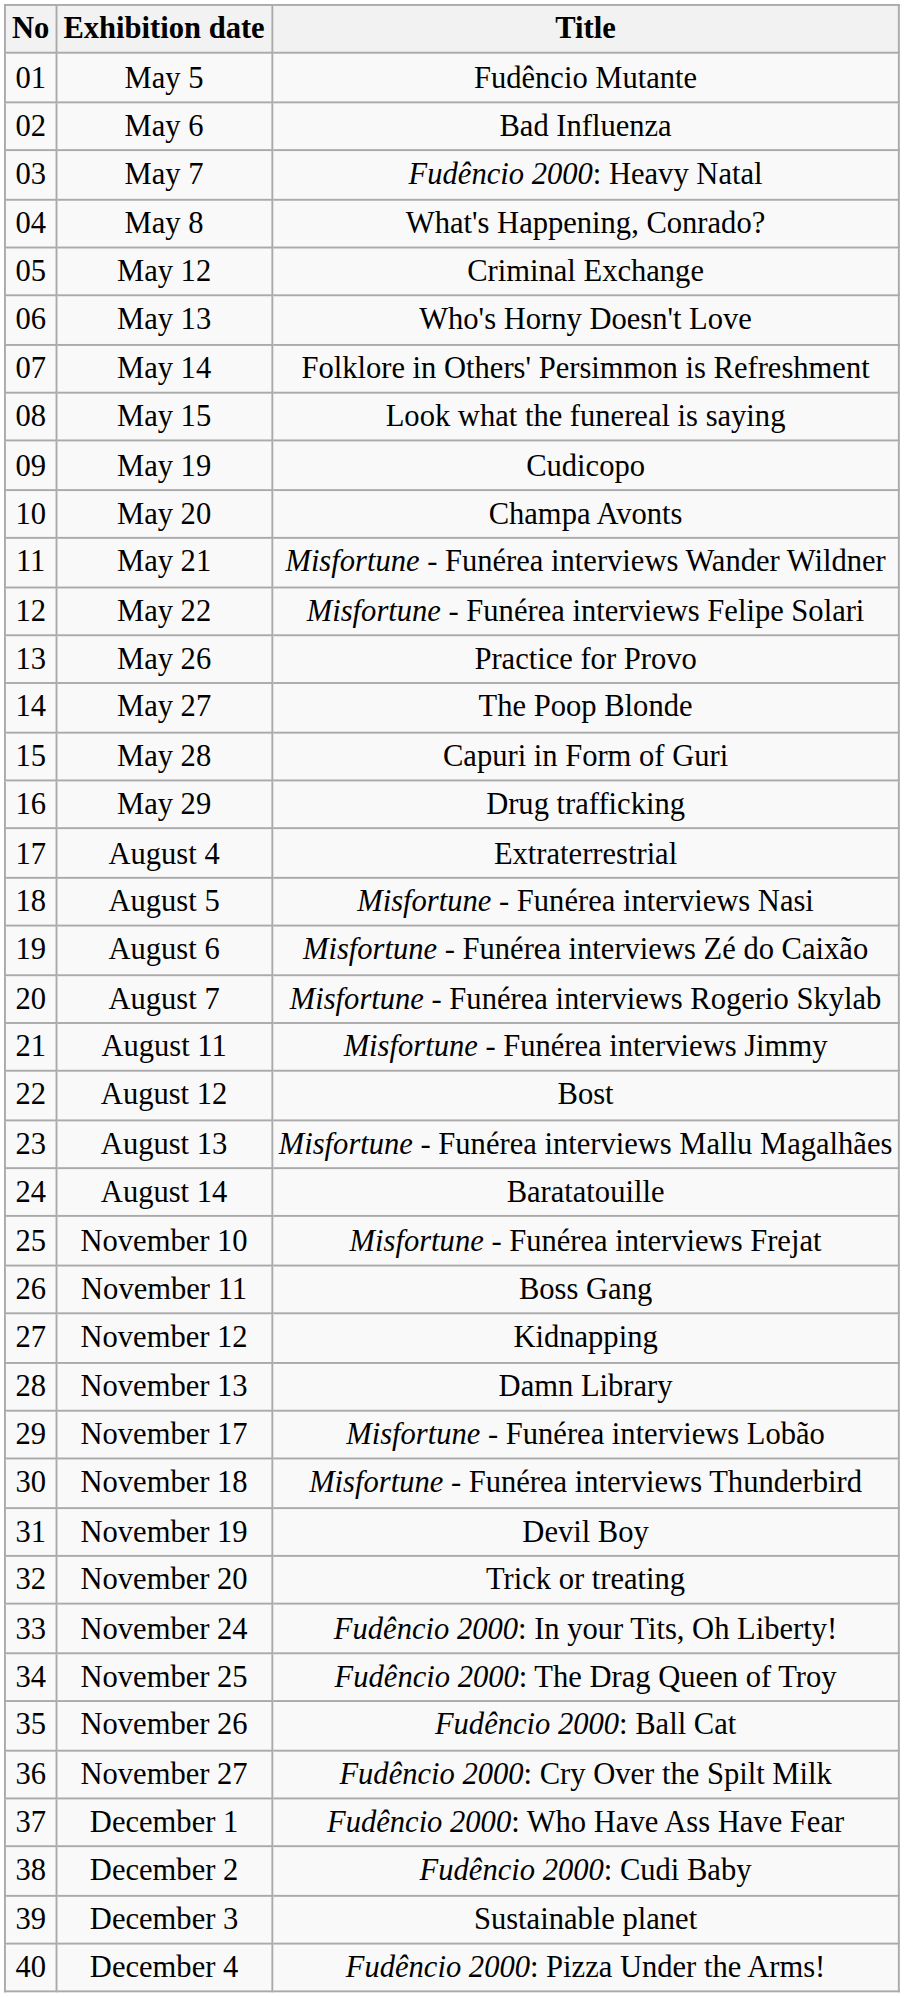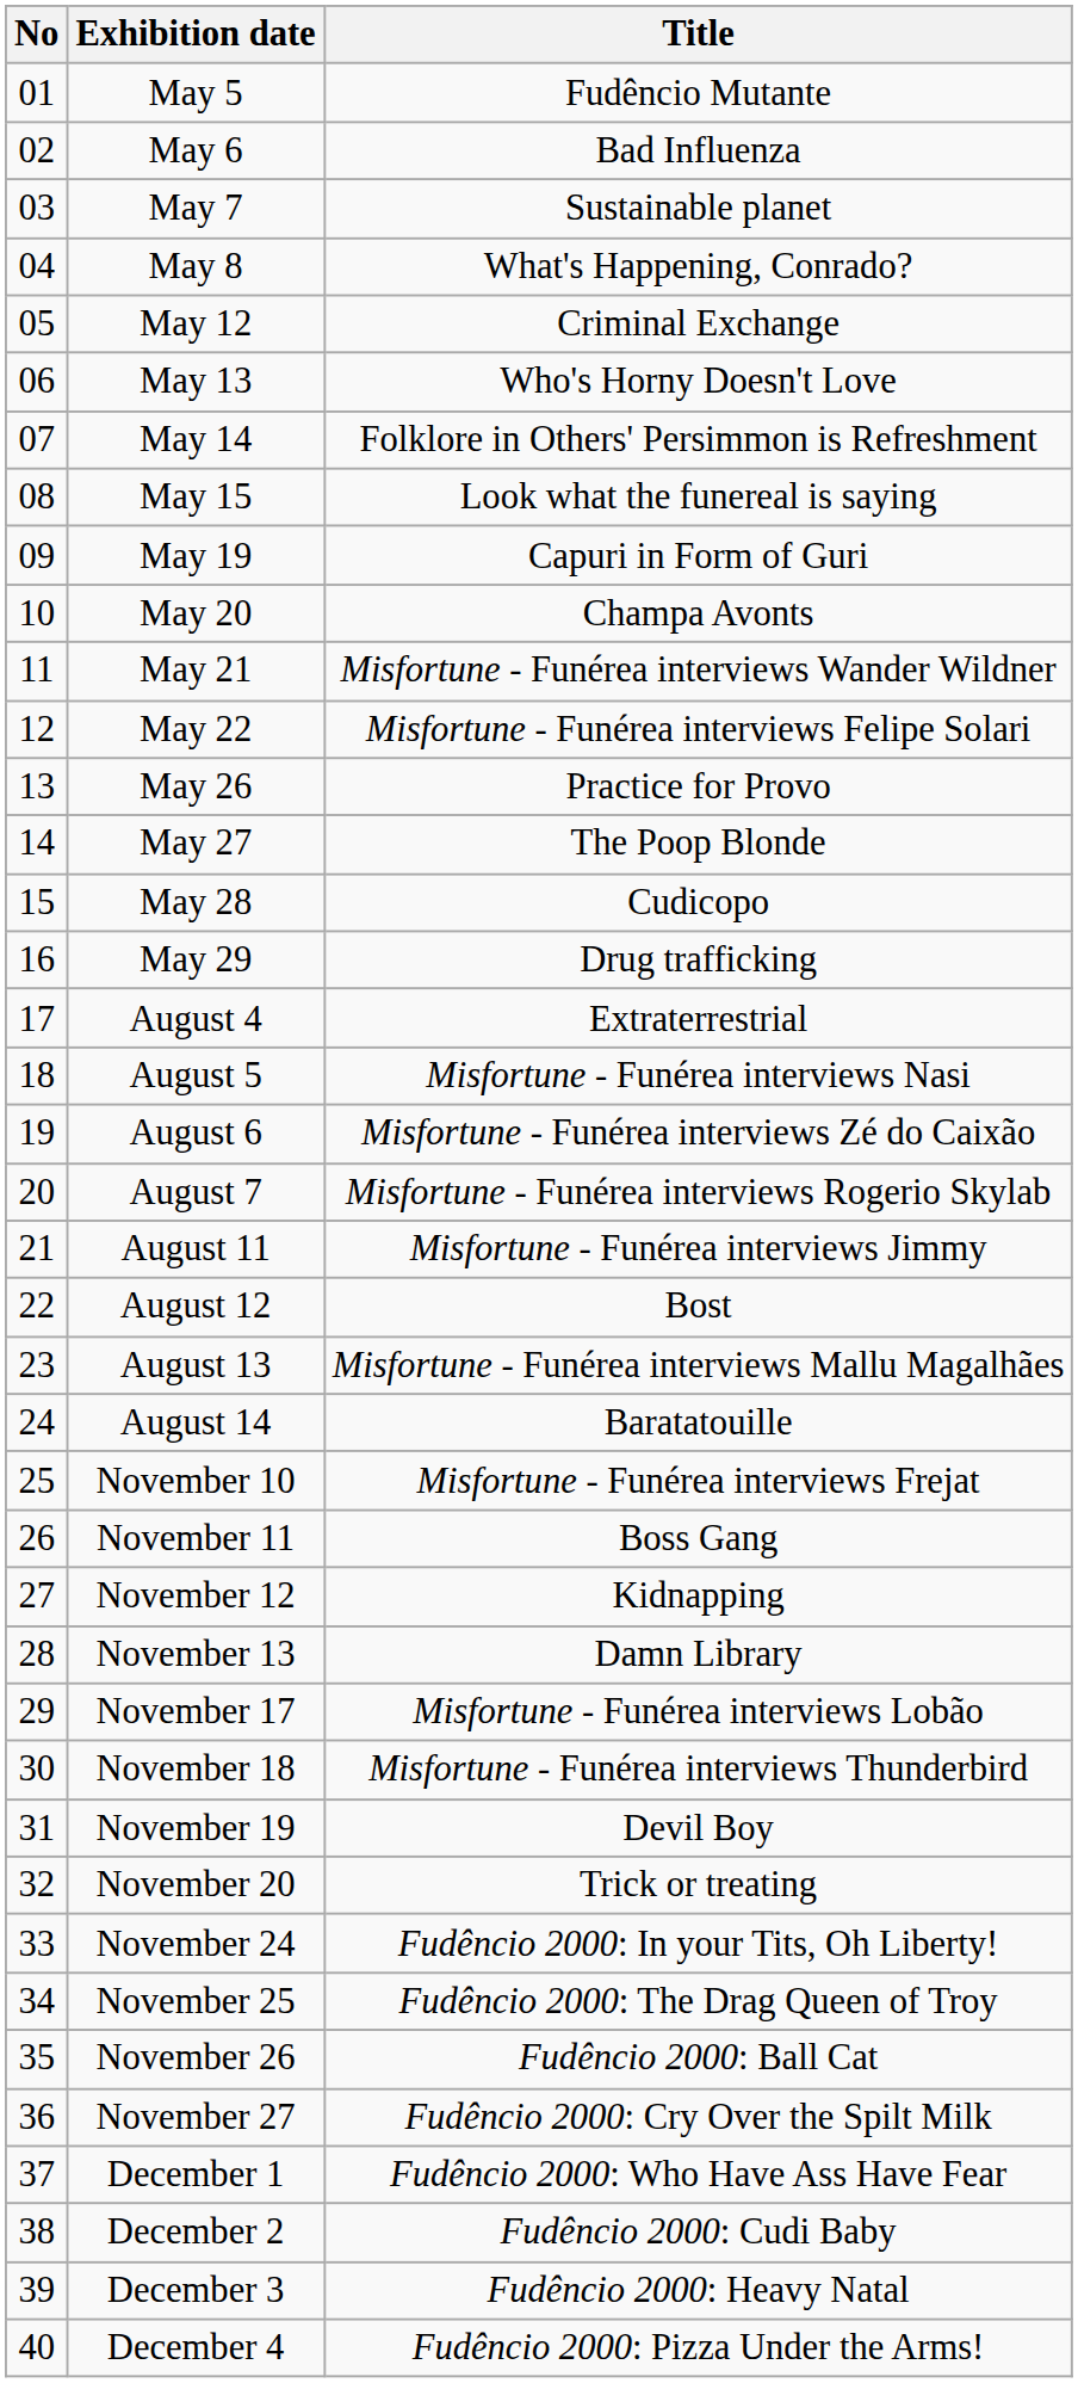May 7 | Title: Fudêncio 2000: Heavy Natal -> Sustainable planet
May 19 | Title: Cudicopo -> Capuri in Form of Guri
May 28 | Title: Capuri in Form of Guri -> Cudicopo
December 3 | Title: Sustainable planet -> Fudêncio 2000: Heavy Natal
